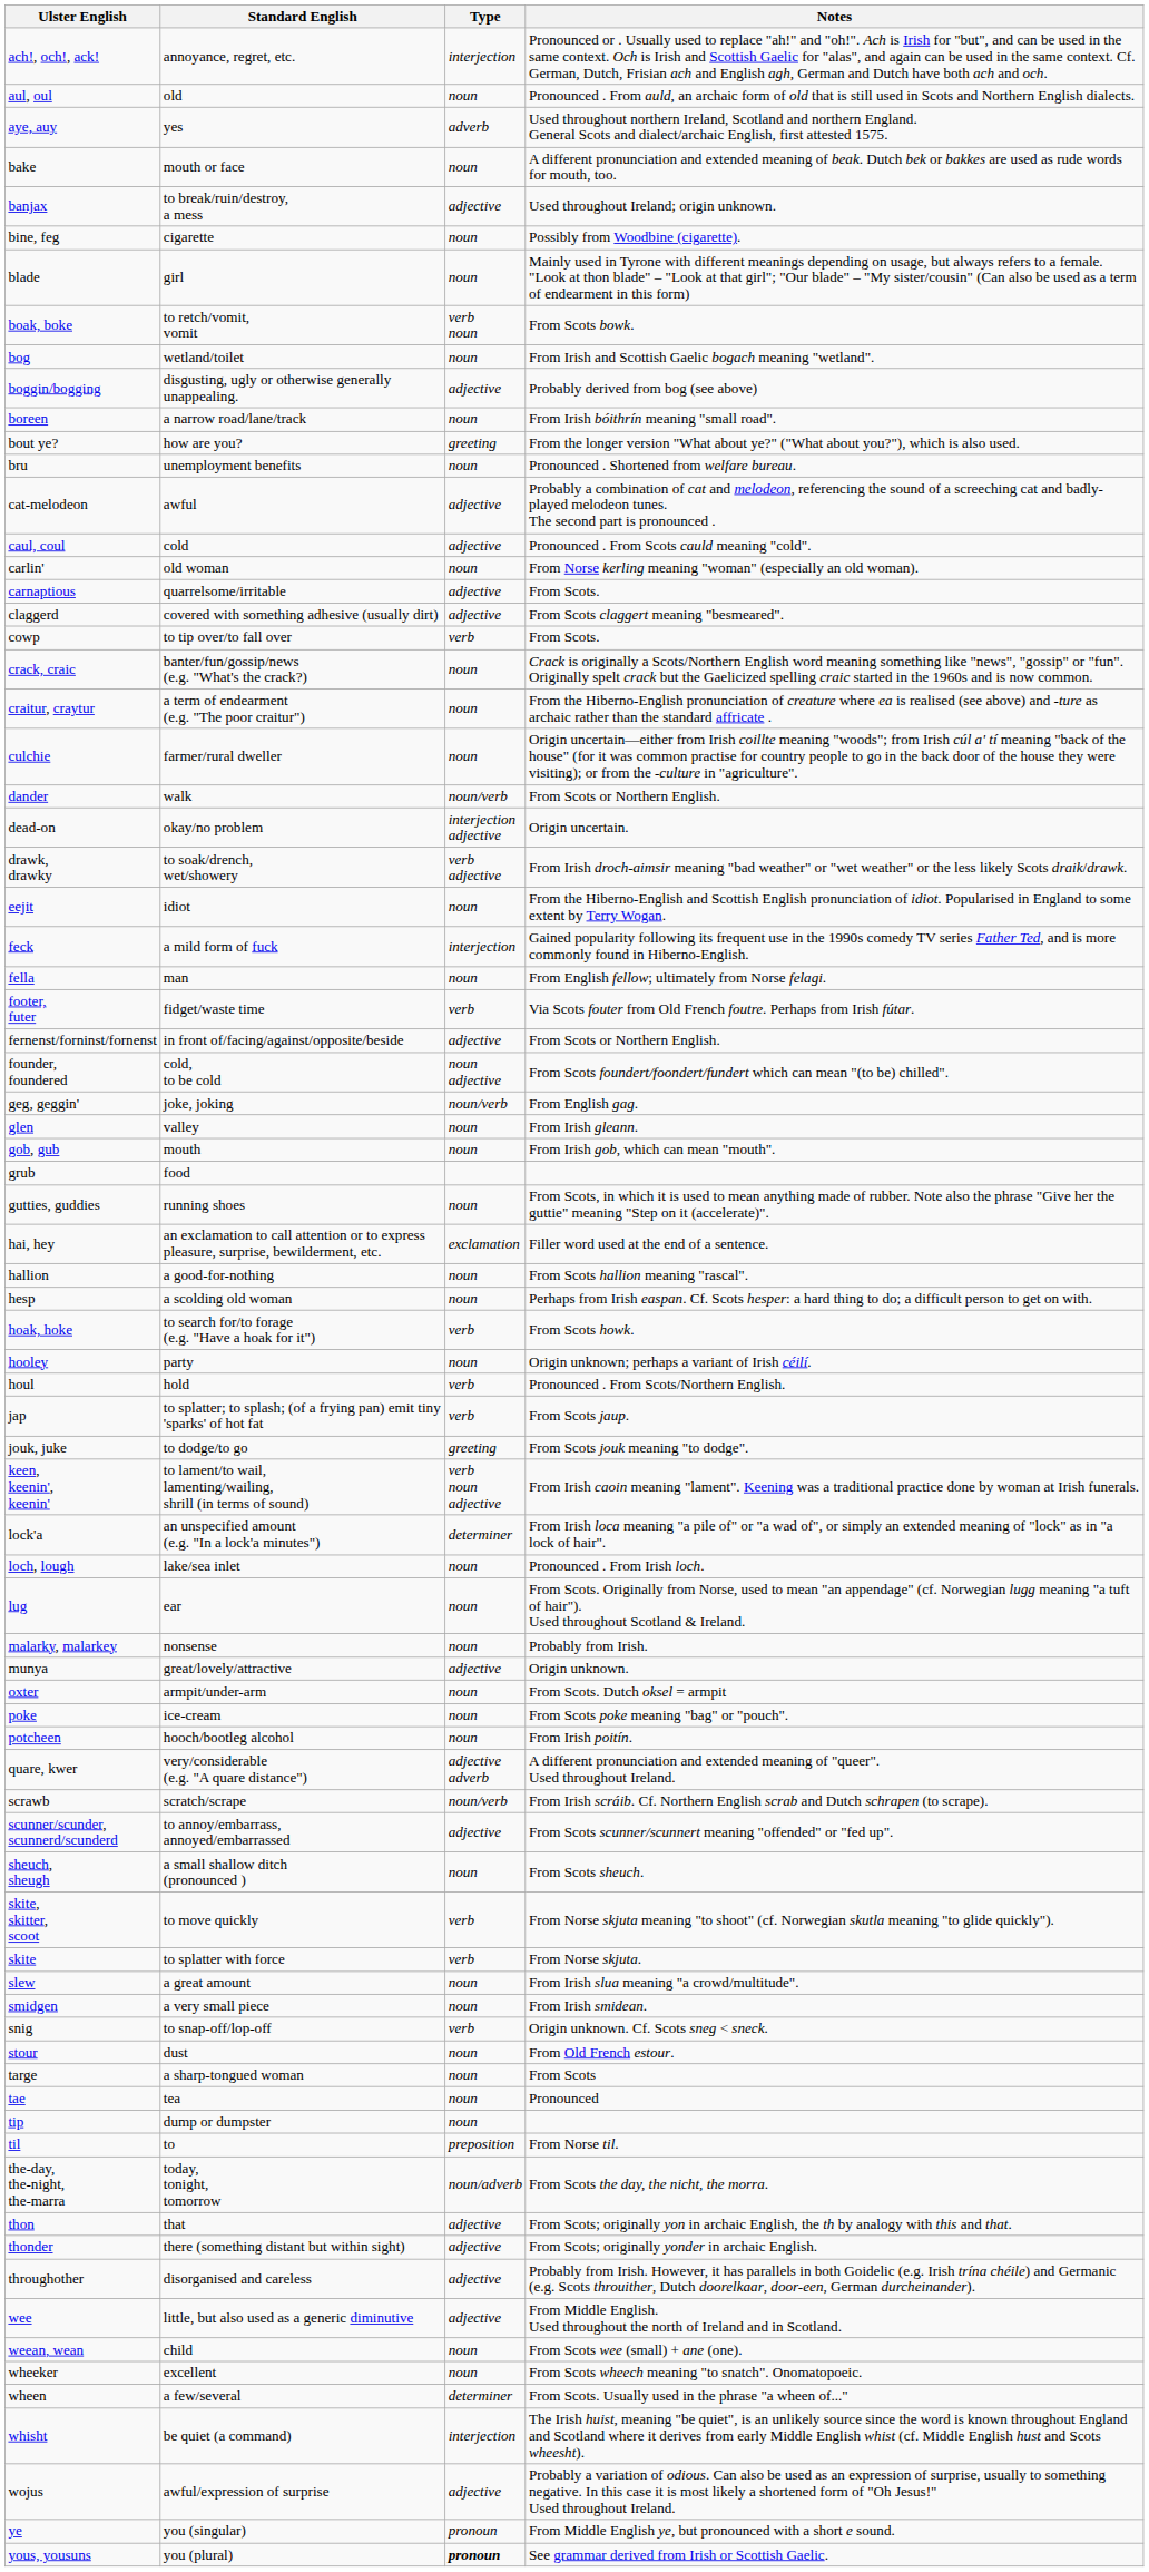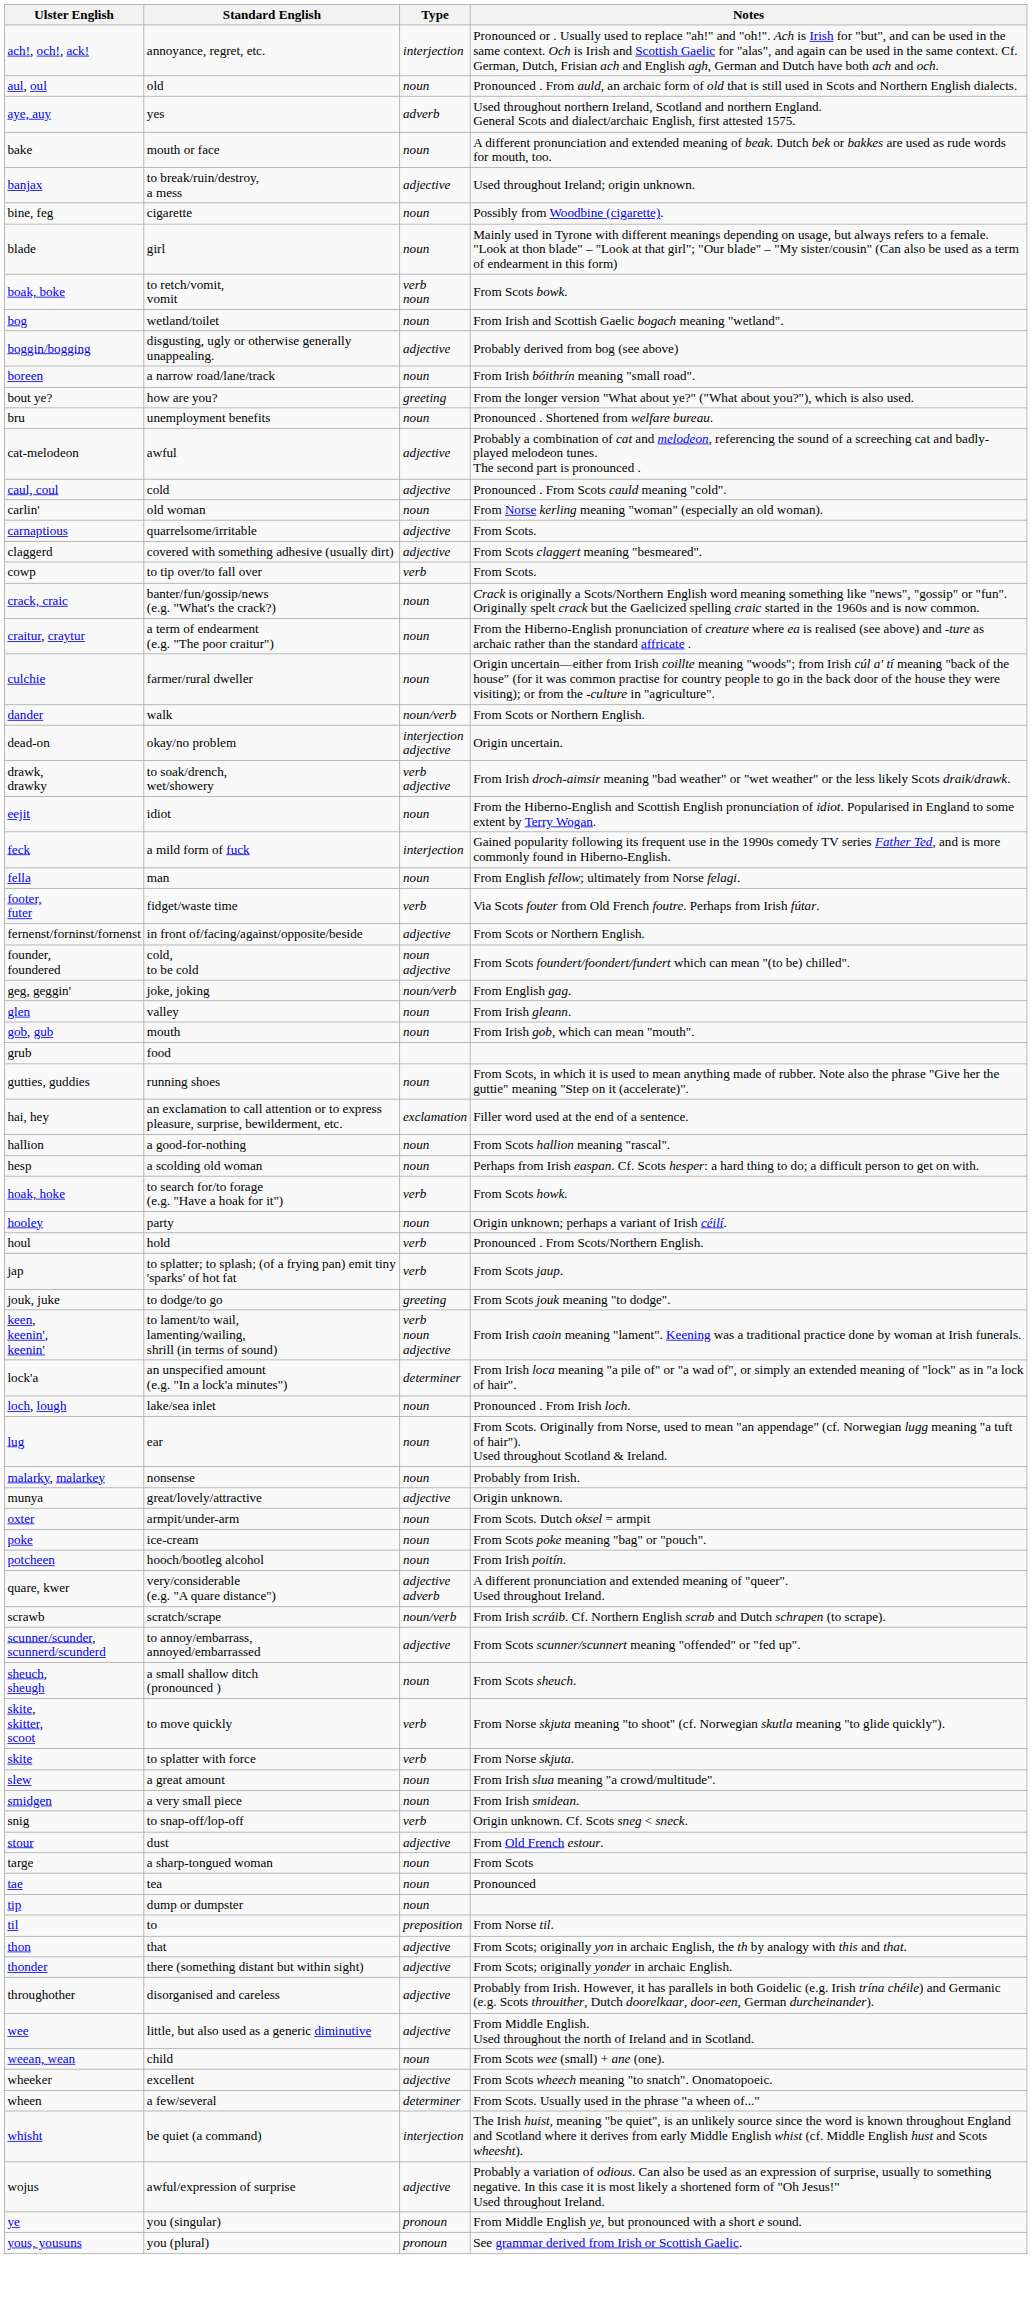stour | Type: noun -> adjective
- row: the-day, the-night, the-marra | today, tonight, tomorrow | noun/adverb | From Scots the day, the nicht, the morra.
wheeker | Type: noun -> adjective
yous, yousuns | Type: bold -> normal
